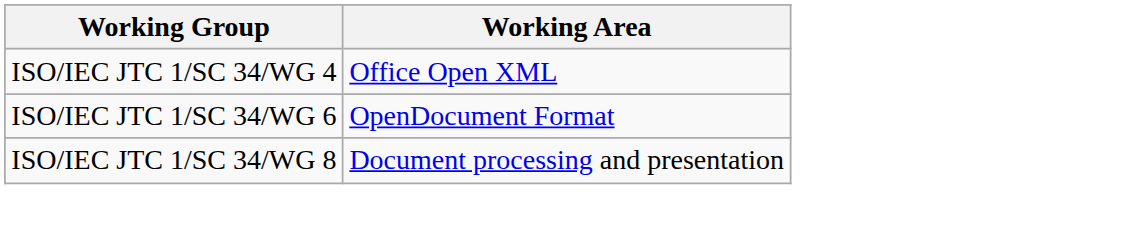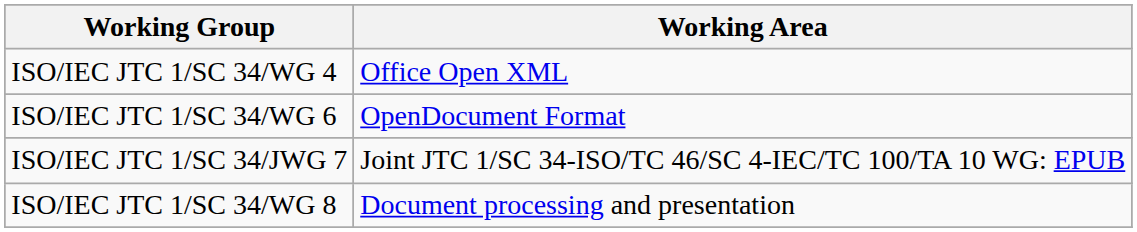+ row: ISO/IEC JTC 1/SC 34/JWG 7 | Joint JTC 1/SC 34-ISO/TC 46/SC 4-IEC/TC 100/TA 10 WG: EPUB
